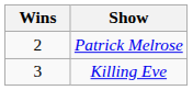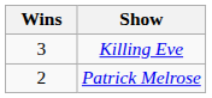rows swapped: Killing Eve <-> Patrick Melrose
